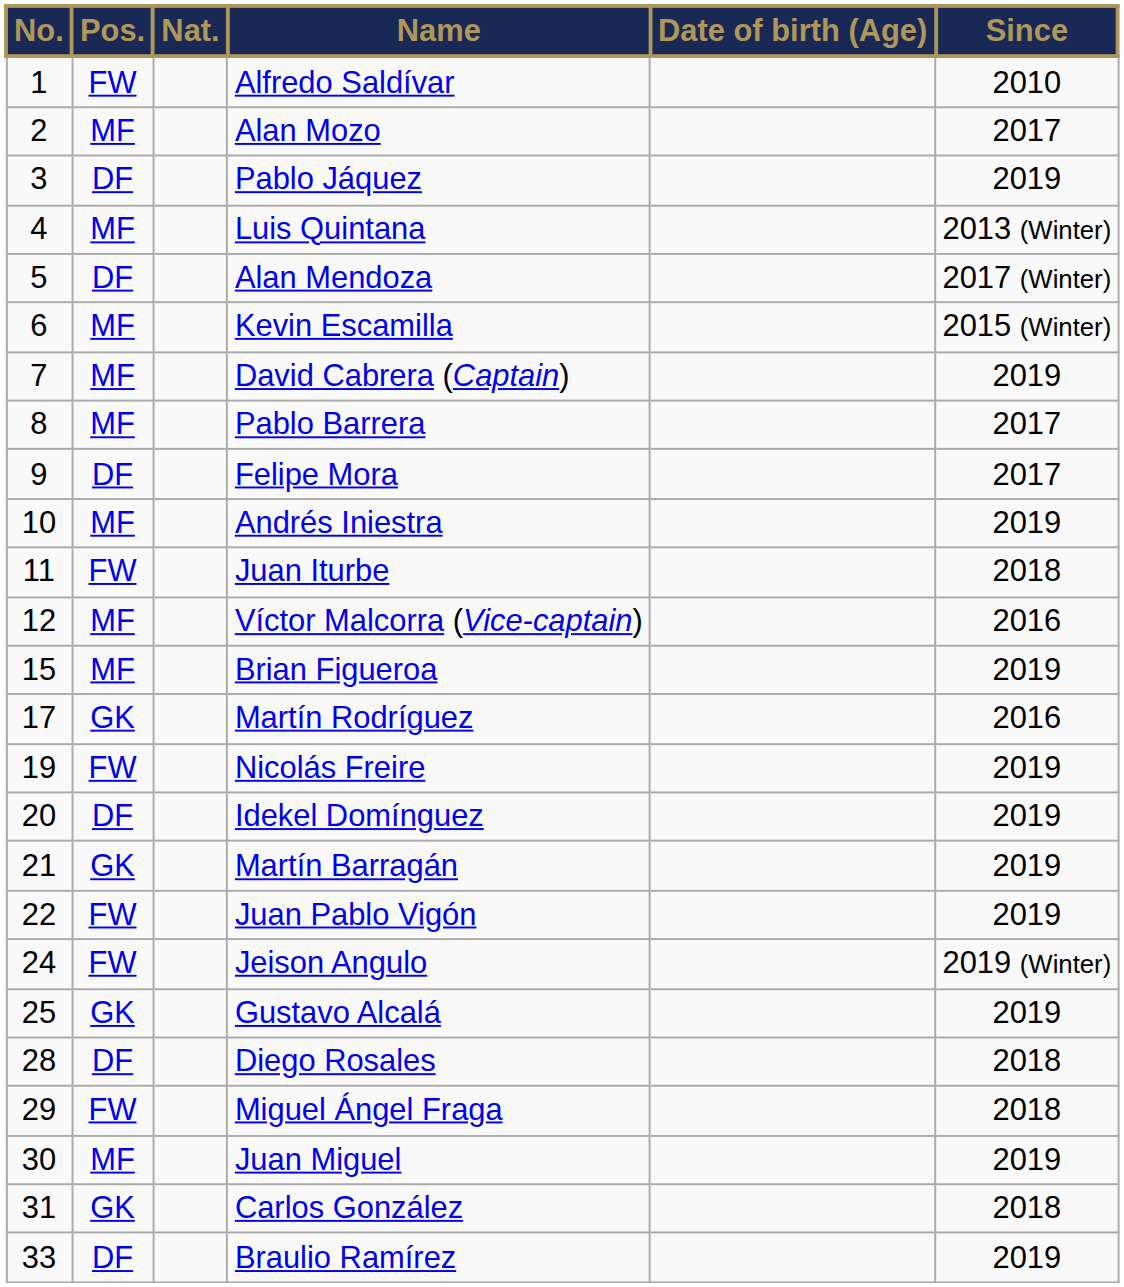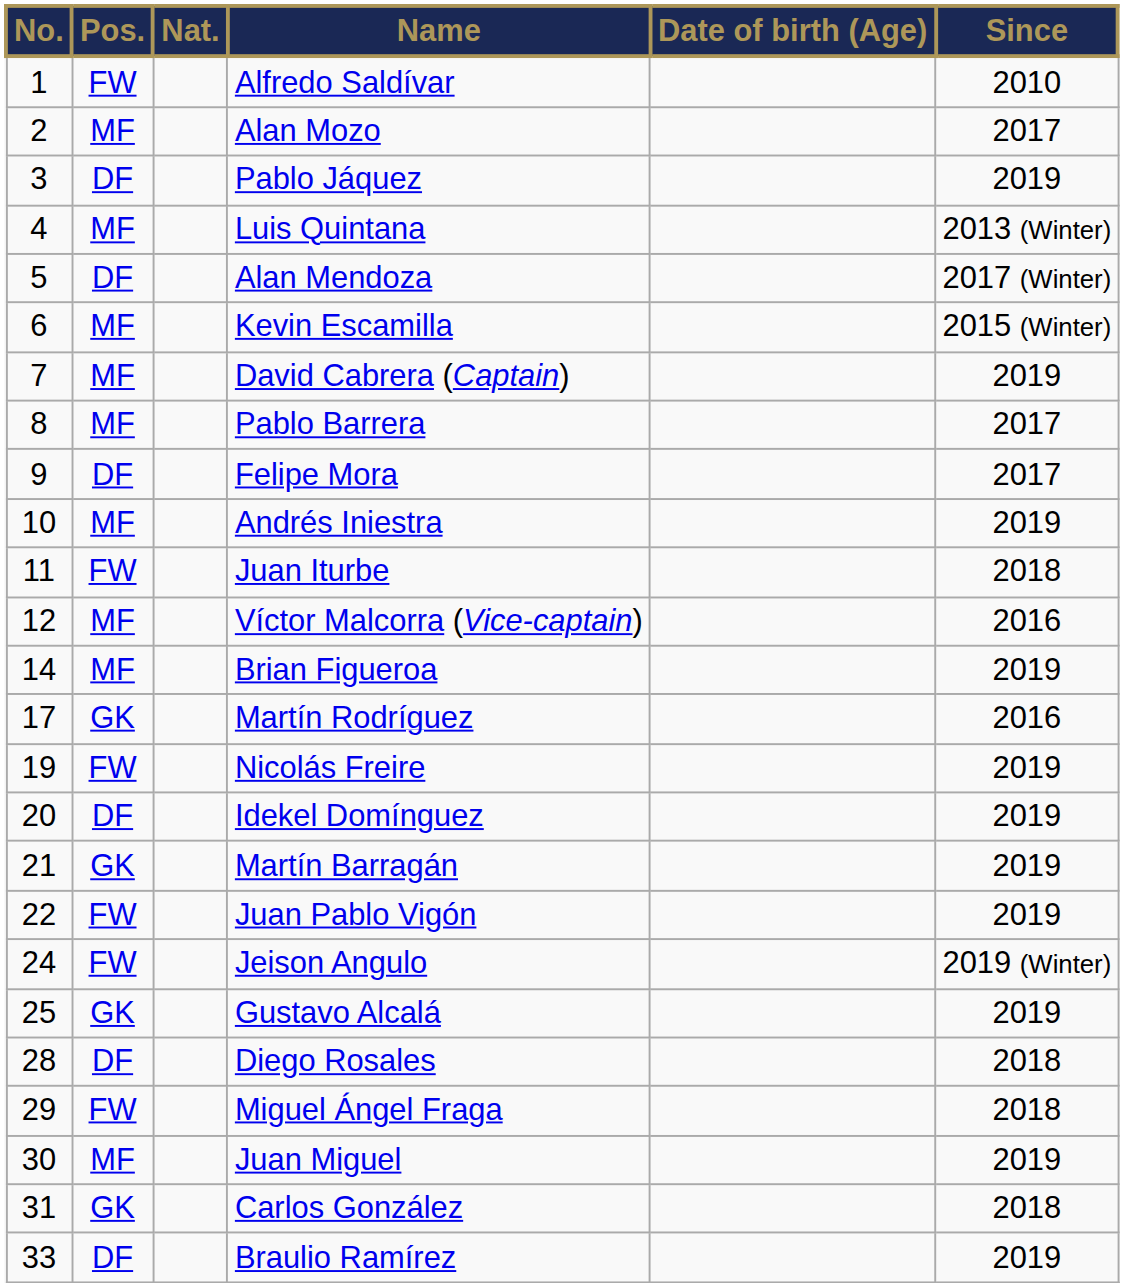Brian Figueroa | No.: 15 -> 14
